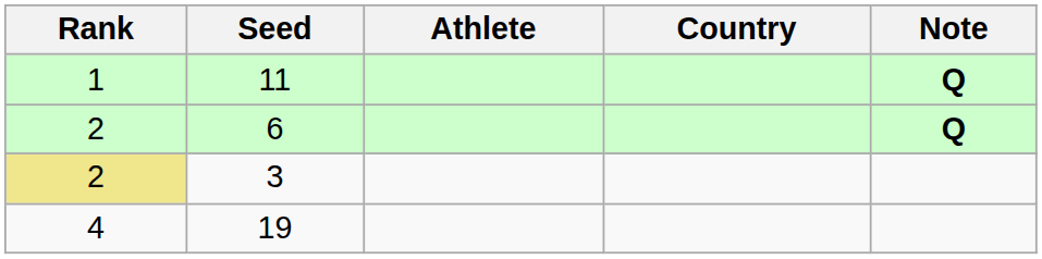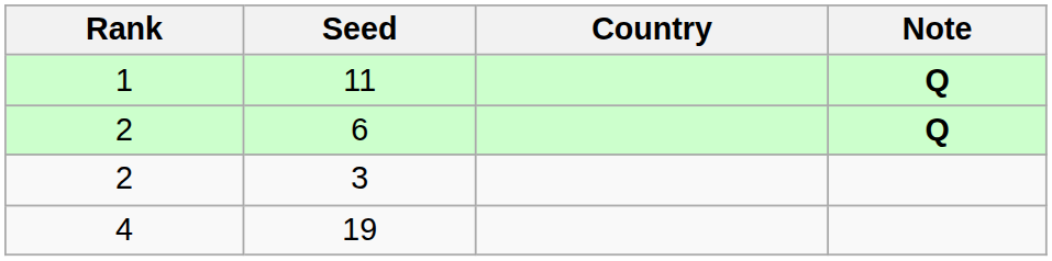- column: Athlete
3 | Rank: khaki background -> no background
